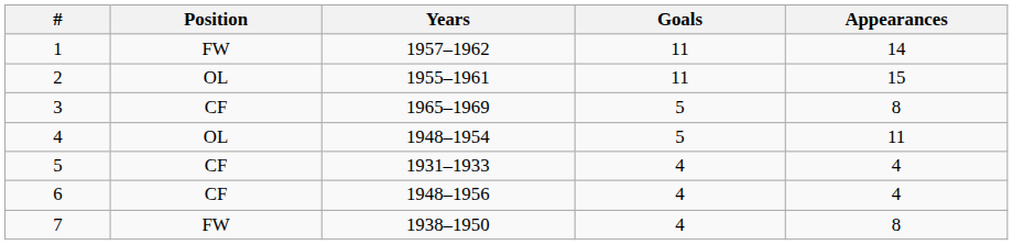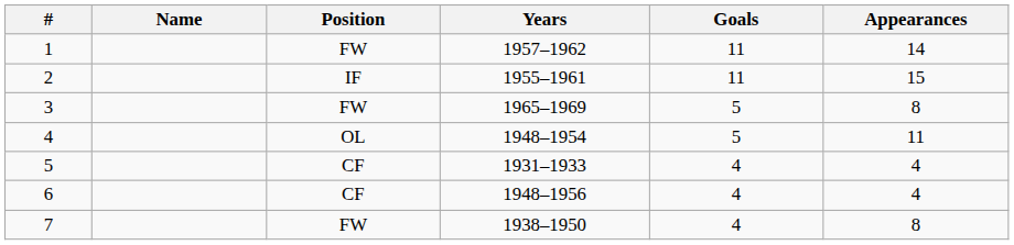+ column: Name
2 | Position: OL -> IF
3 | Position: CF -> FW
